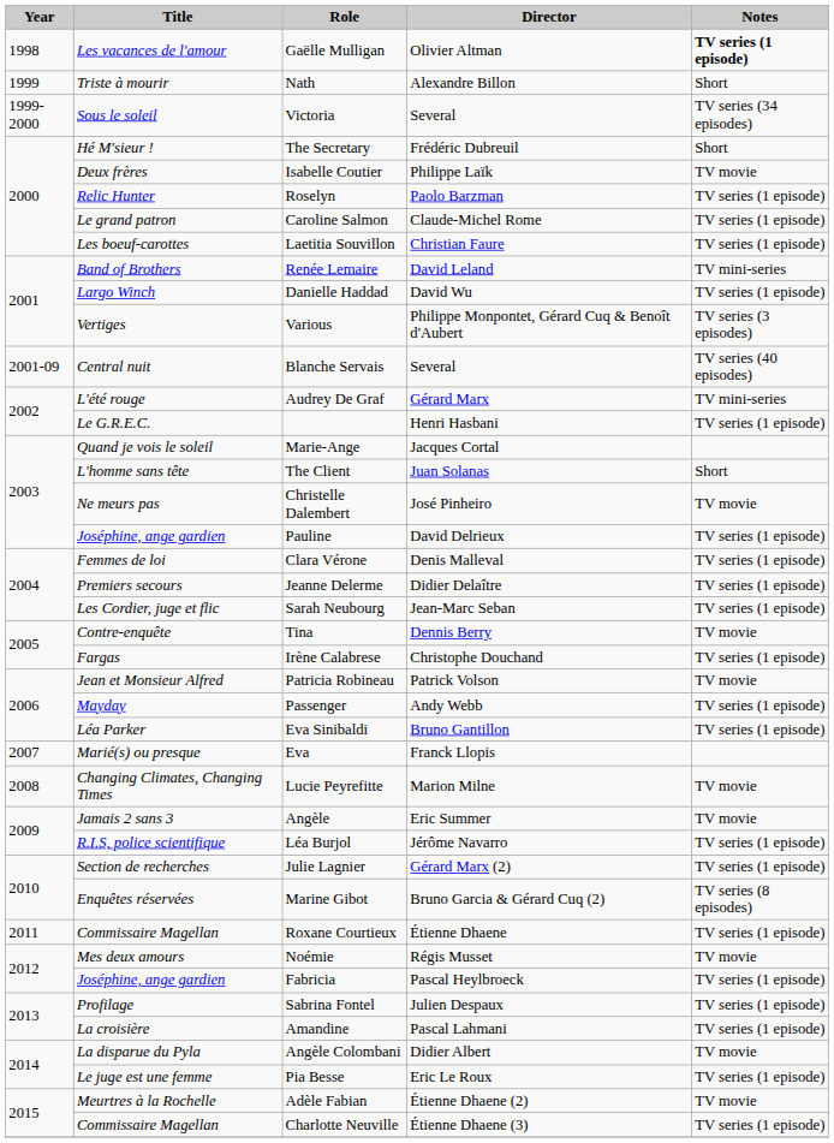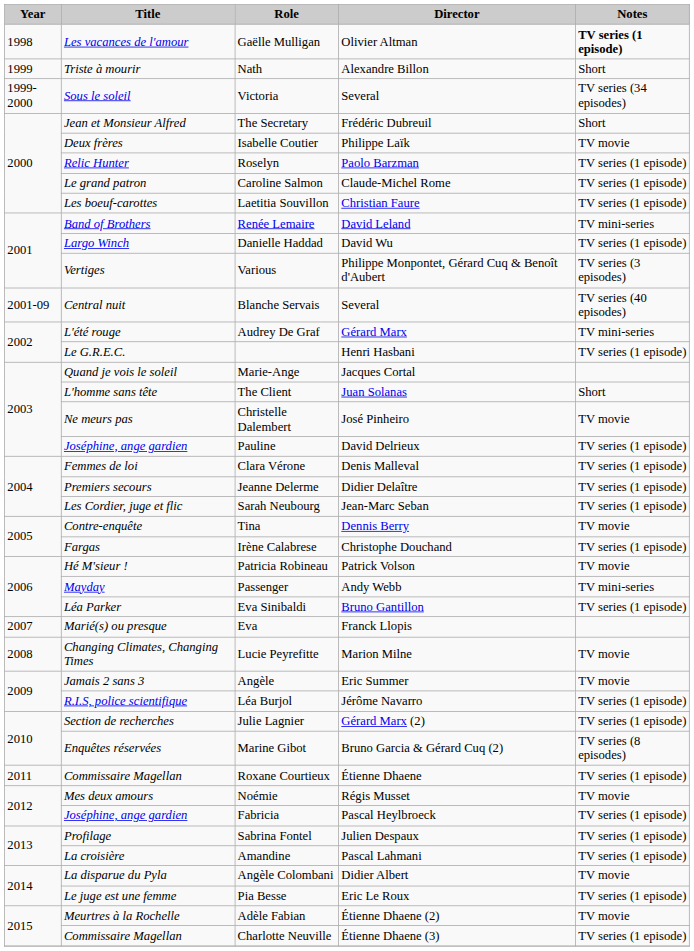The Secretary | Title: Hé M'sieur ! -> Jean et Monsieur Alfred
Patricia Robineau | Title: Jean et Monsieur Alfred -> Hé M'sieur !
Passenger | Notes: TV series (1 episode) -> TV mini-series
